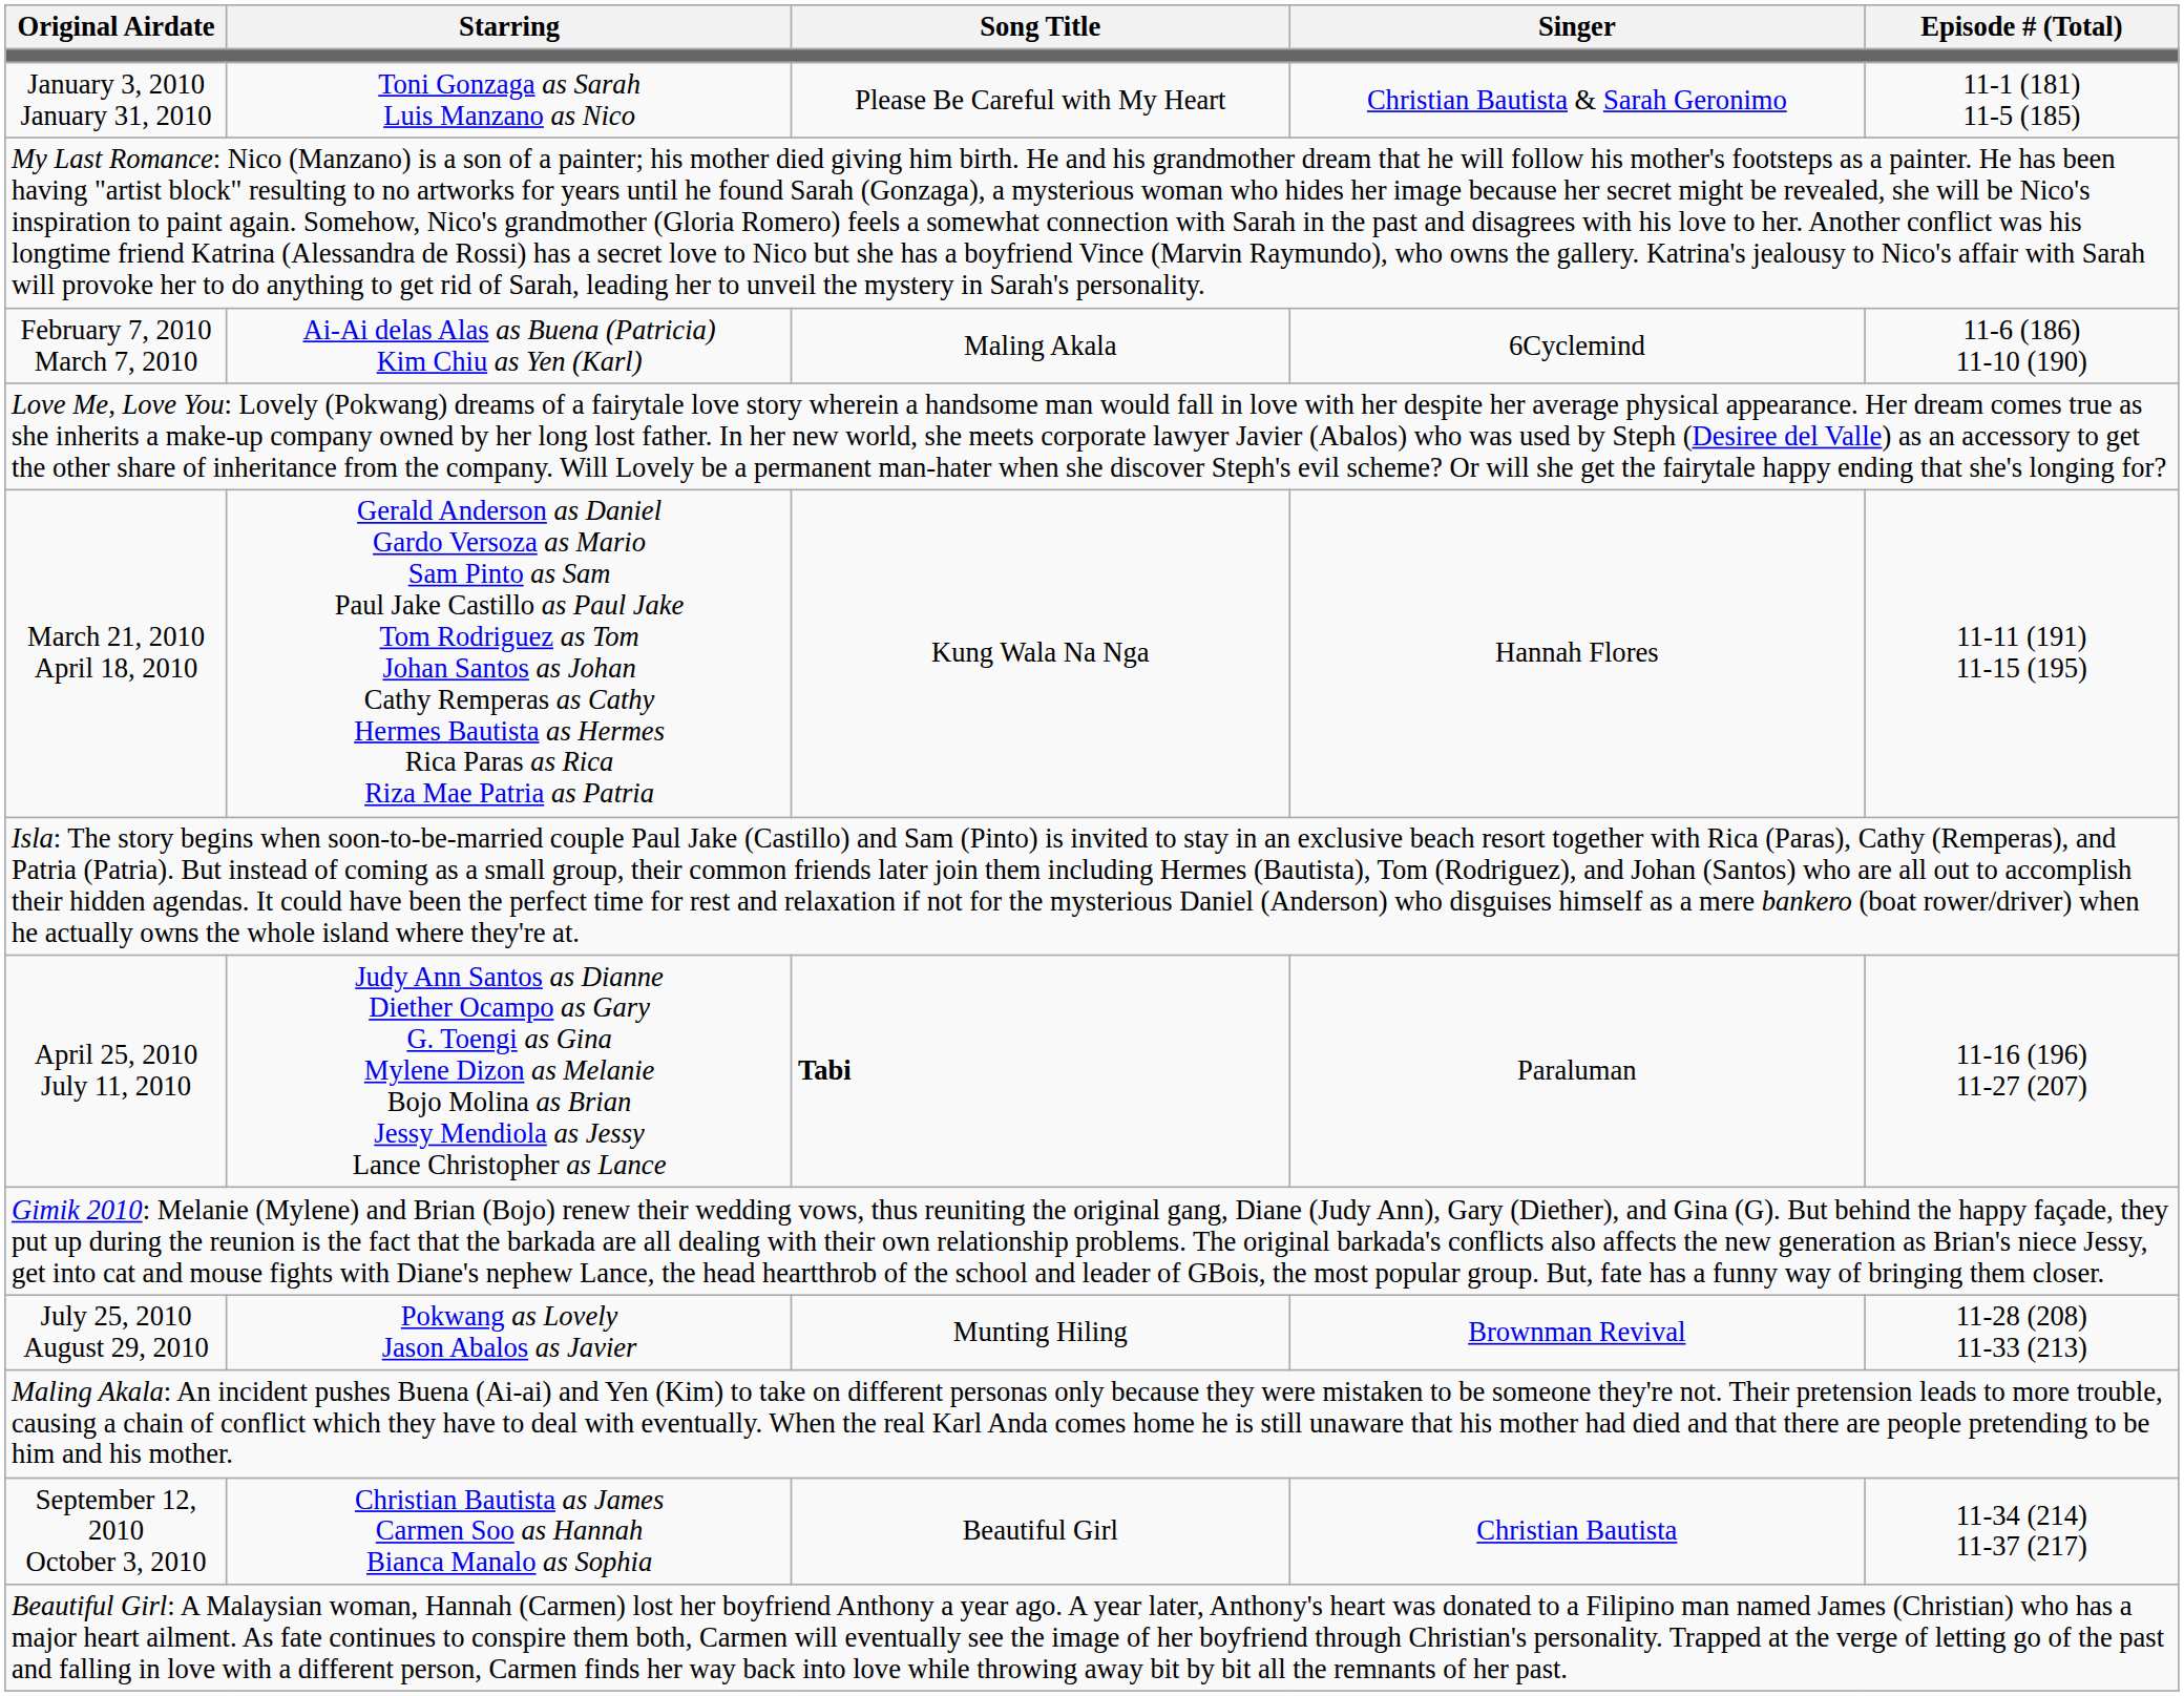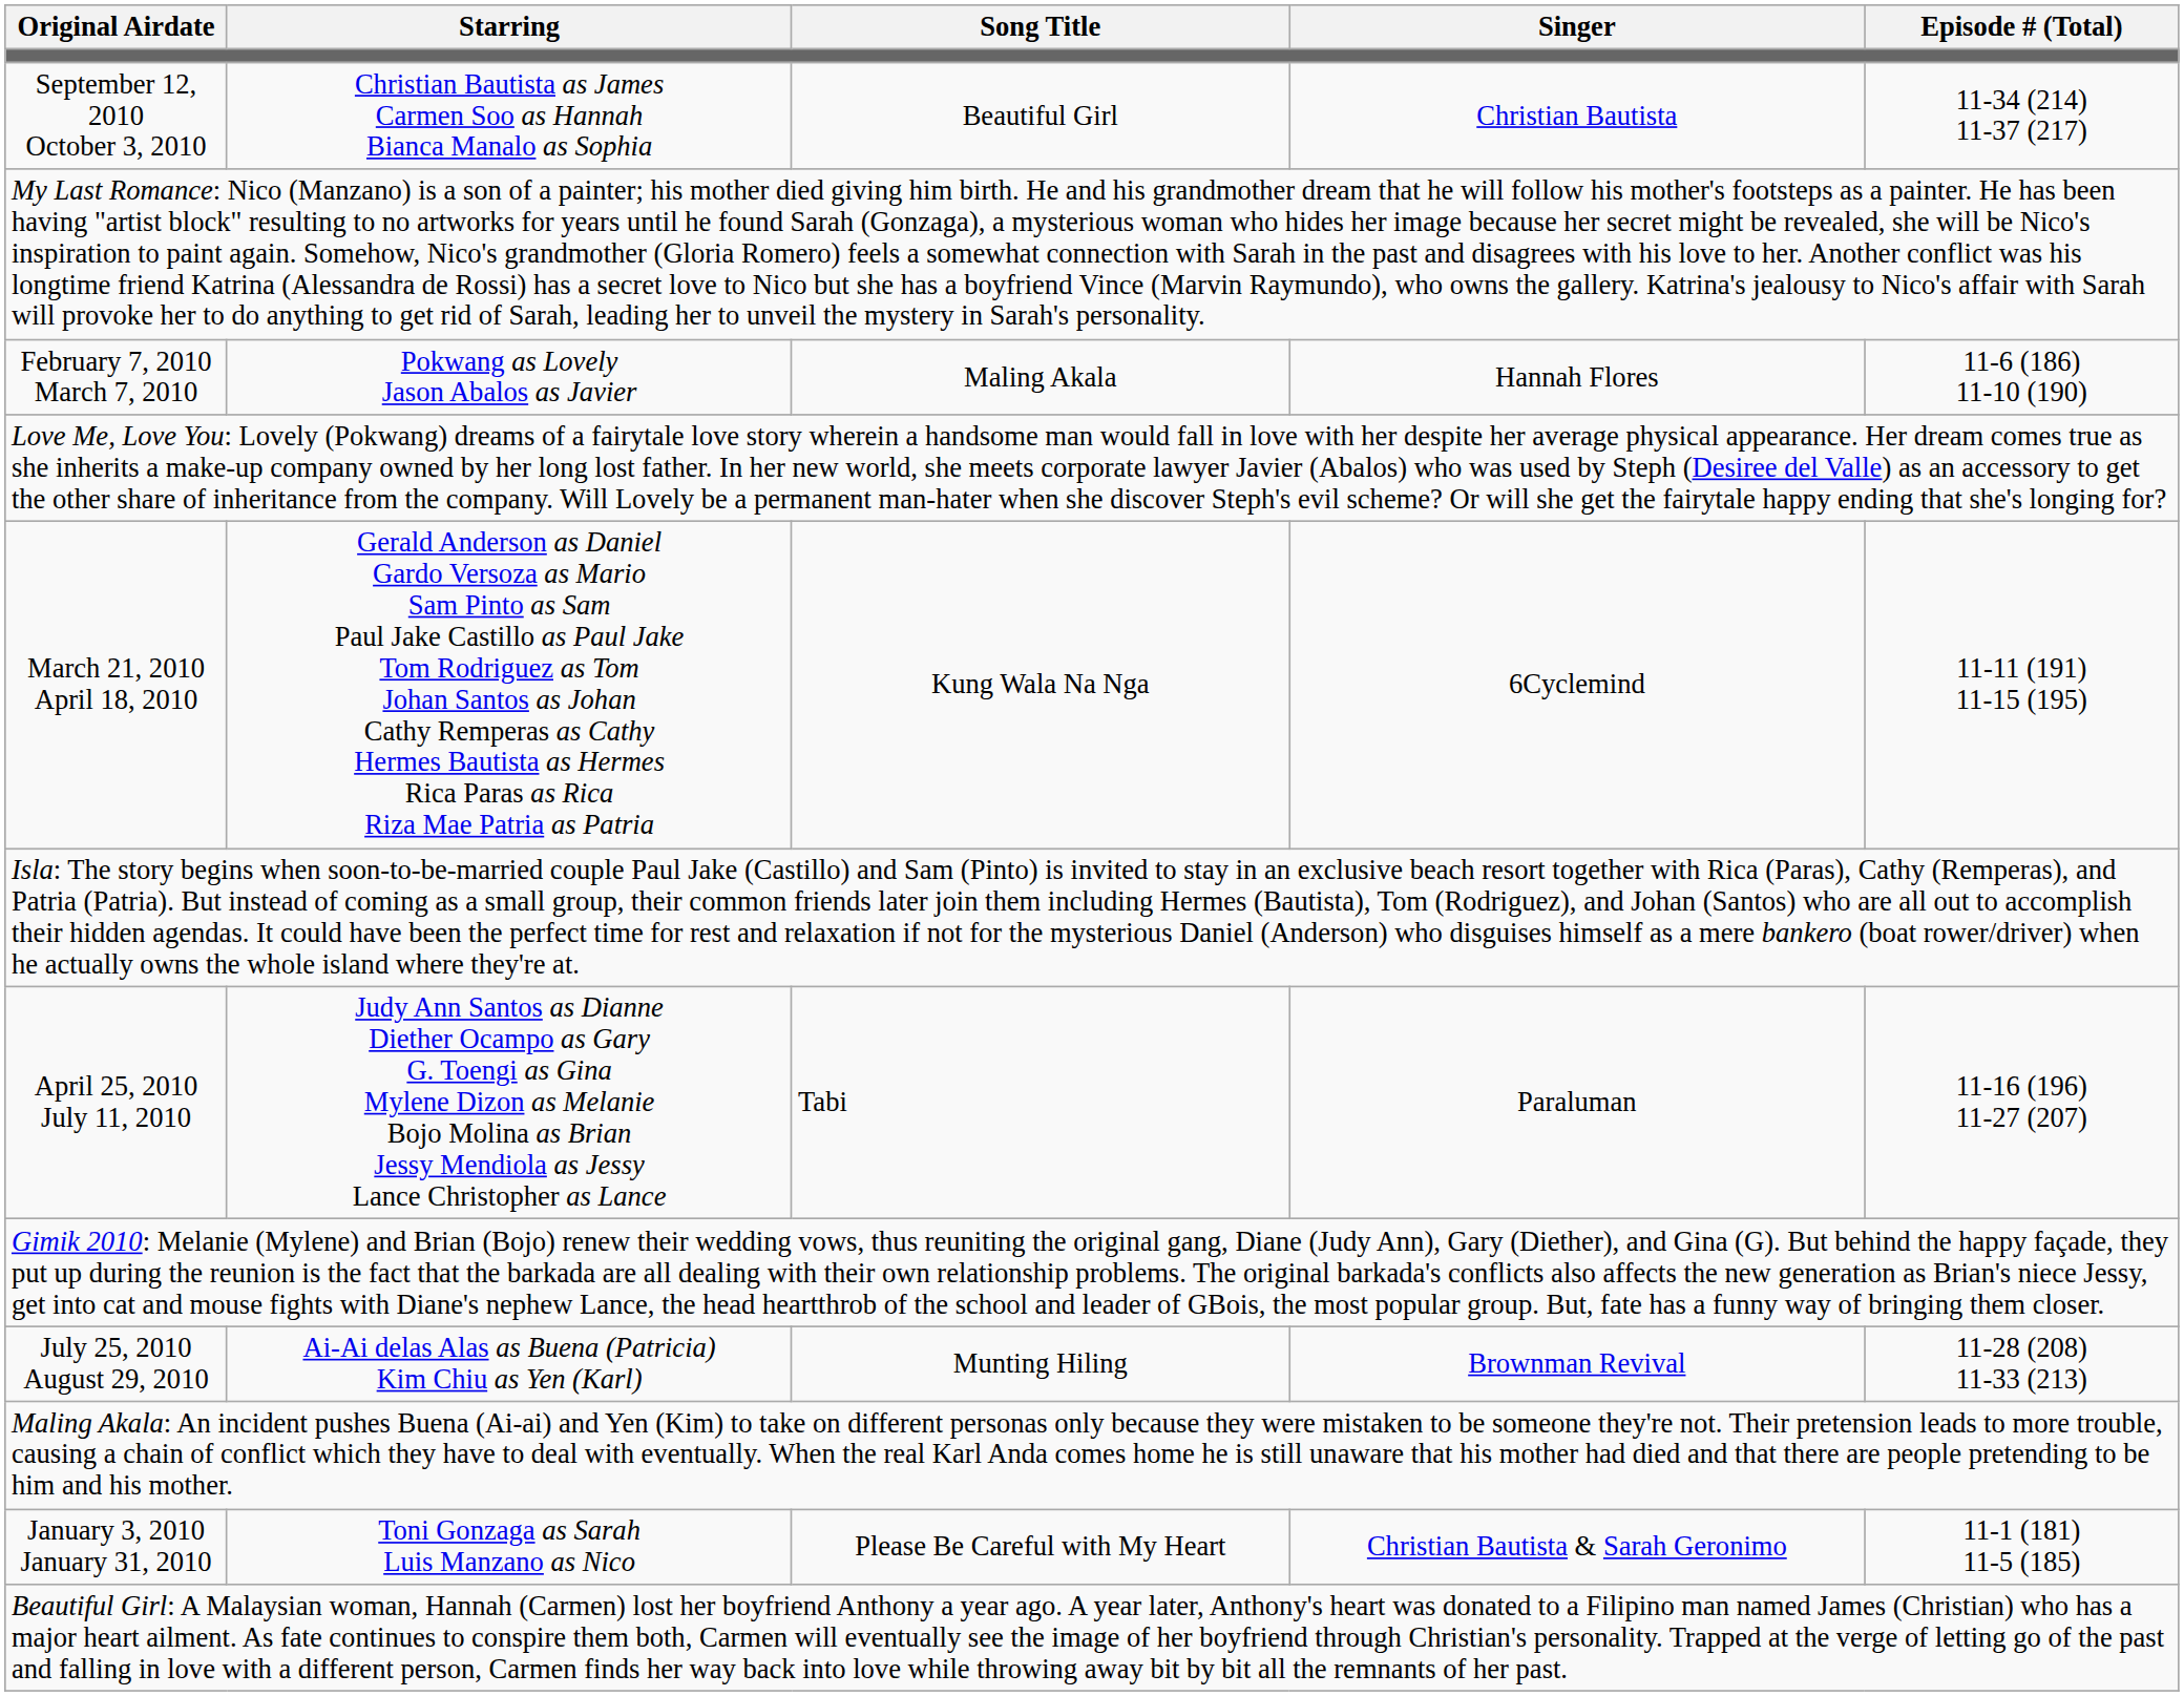rows swapped: January 3, 2010 January 31, 2010 <-> September 12, 2010 October 3, 2010
February 7, 2010 March 7, 2010 | Starring: Ai-Ai delas Alas as Buena (Patricia) Kim Chiu as Yen (Karl) -> Pokwang as Lovely Jason Abalos as Javier
February 7, 2010 March 7, 2010 | Singer: 6Cyclemind -> Hannah Flores
March 21, 2010 April 18, 2010 | Singer: Hannah Flores -> 6Cyclemind
April 25, 2010 July 11, 2010 | Song Title: bold -> normal
July 25, 2010 August 29, 2010 | Starring: Pokwang as Lovely Jason Abalos as Javier -> Ai-Ai delas Alas as Buena (Patricia) Kim Chiu as Yen (Karl)
